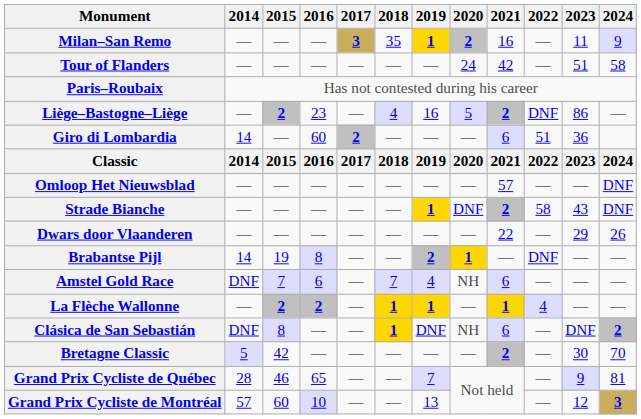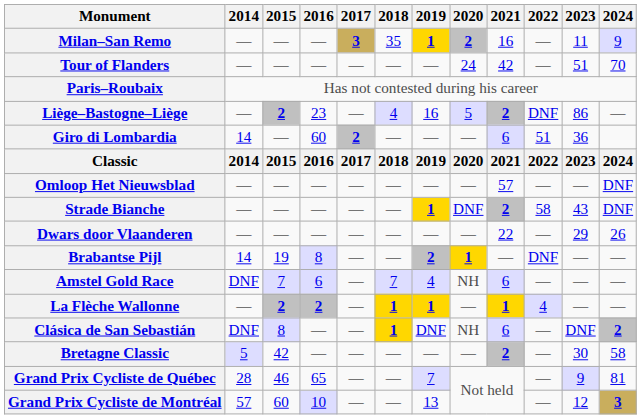Tour of Flanders | 2024: 58 -> 70
Bretagne Classic | 2024: 70 -> 58
